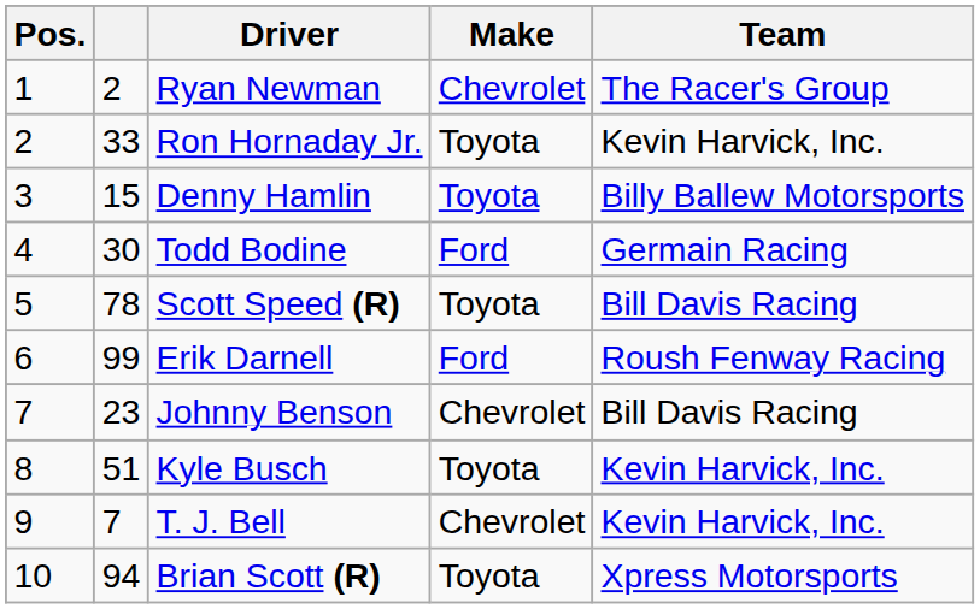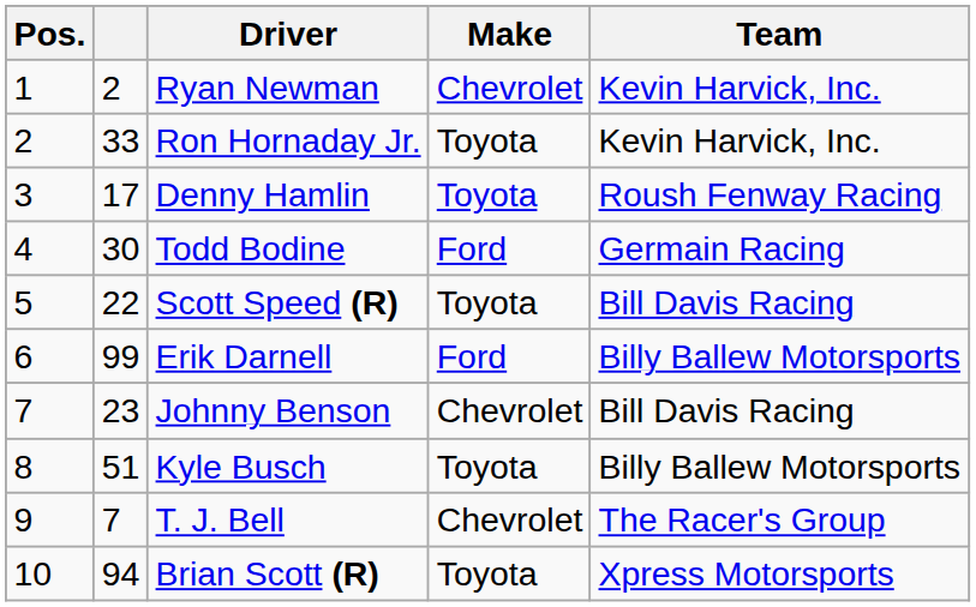Ryan Newman | Team: The Racer's Group -> Kevin Harvick, Inc.
Denny Hamlin | column 2: 15 -> 17
Denny Hamlin | Team: Billy Ballew Motorsports -> Roush Fenway Racing
Scott Speed (R) | column 2: 78 -> 22
Erik Darnell | Team: Roush Fenway Racing -> Billy Ballew Motorsports
Kyle Busch | Team: Kevin Harvick, Inc. -> Billy Ballew Motorsports
T. J. Bell | Team: Kevin Harvick, Inc. -> The Racer's Group
